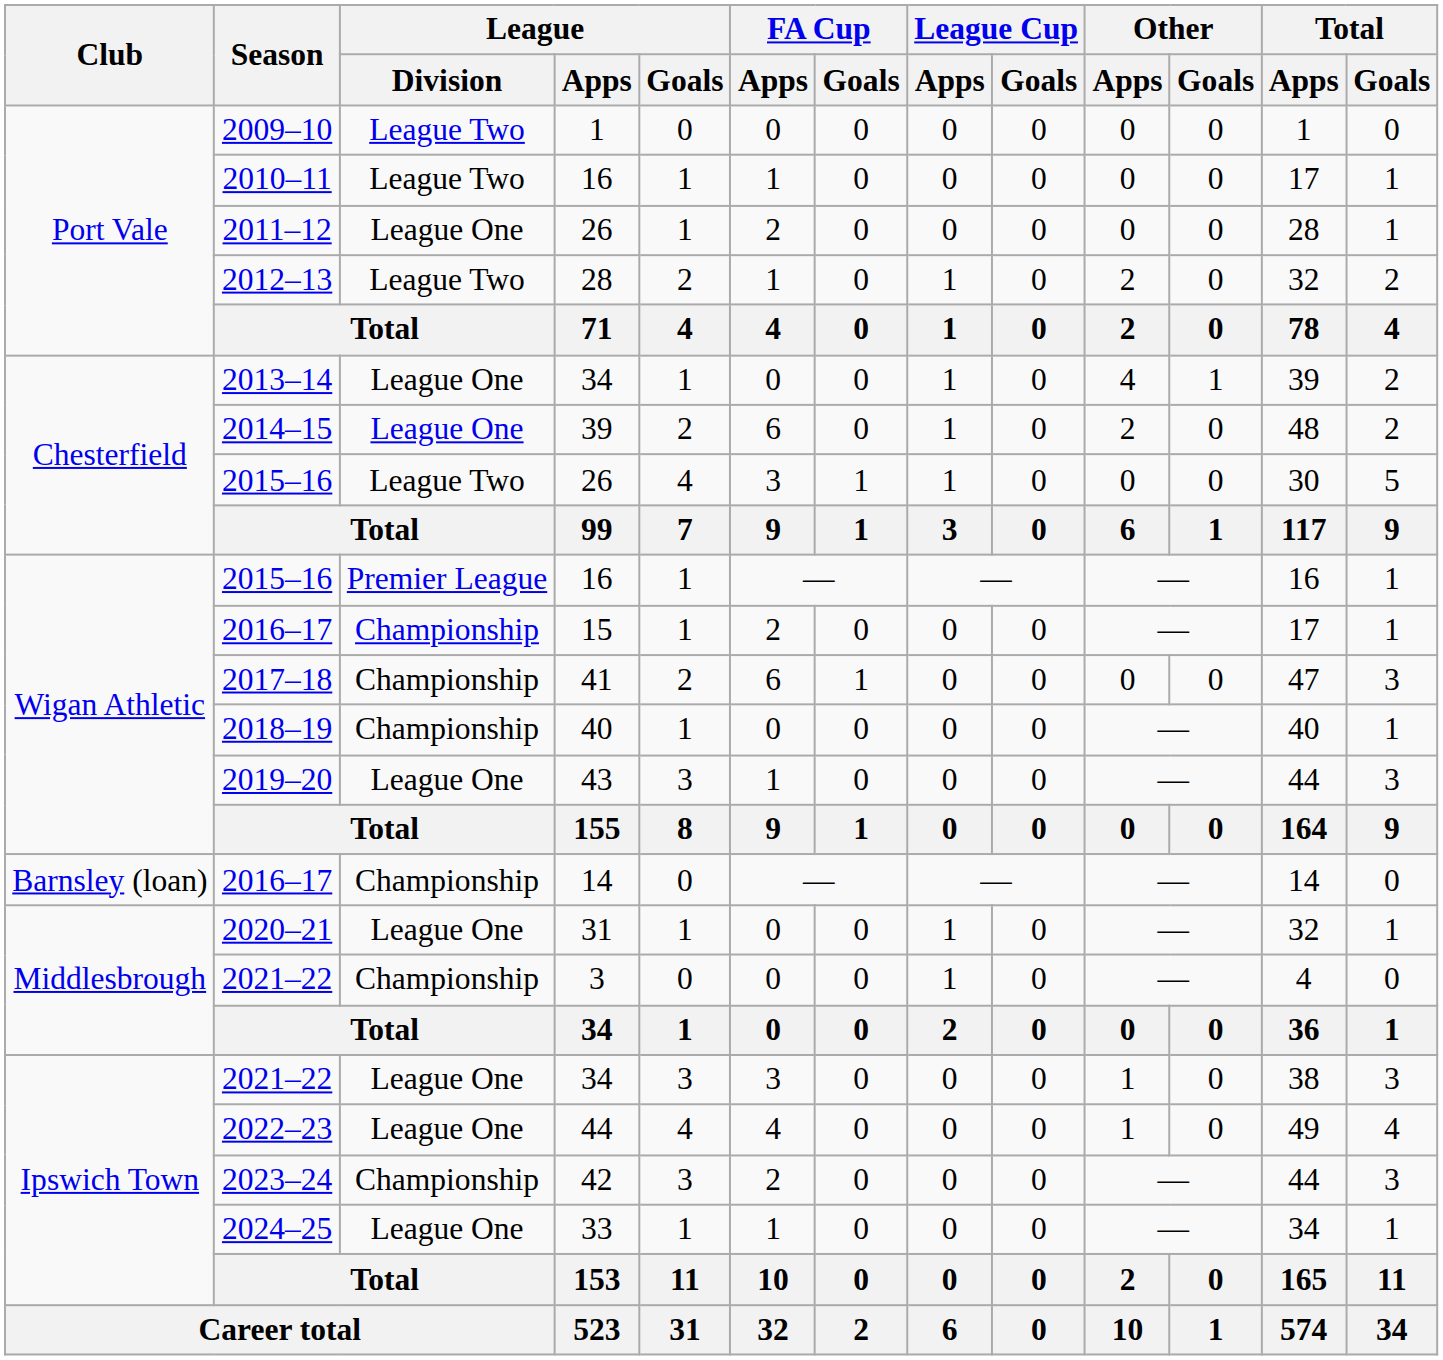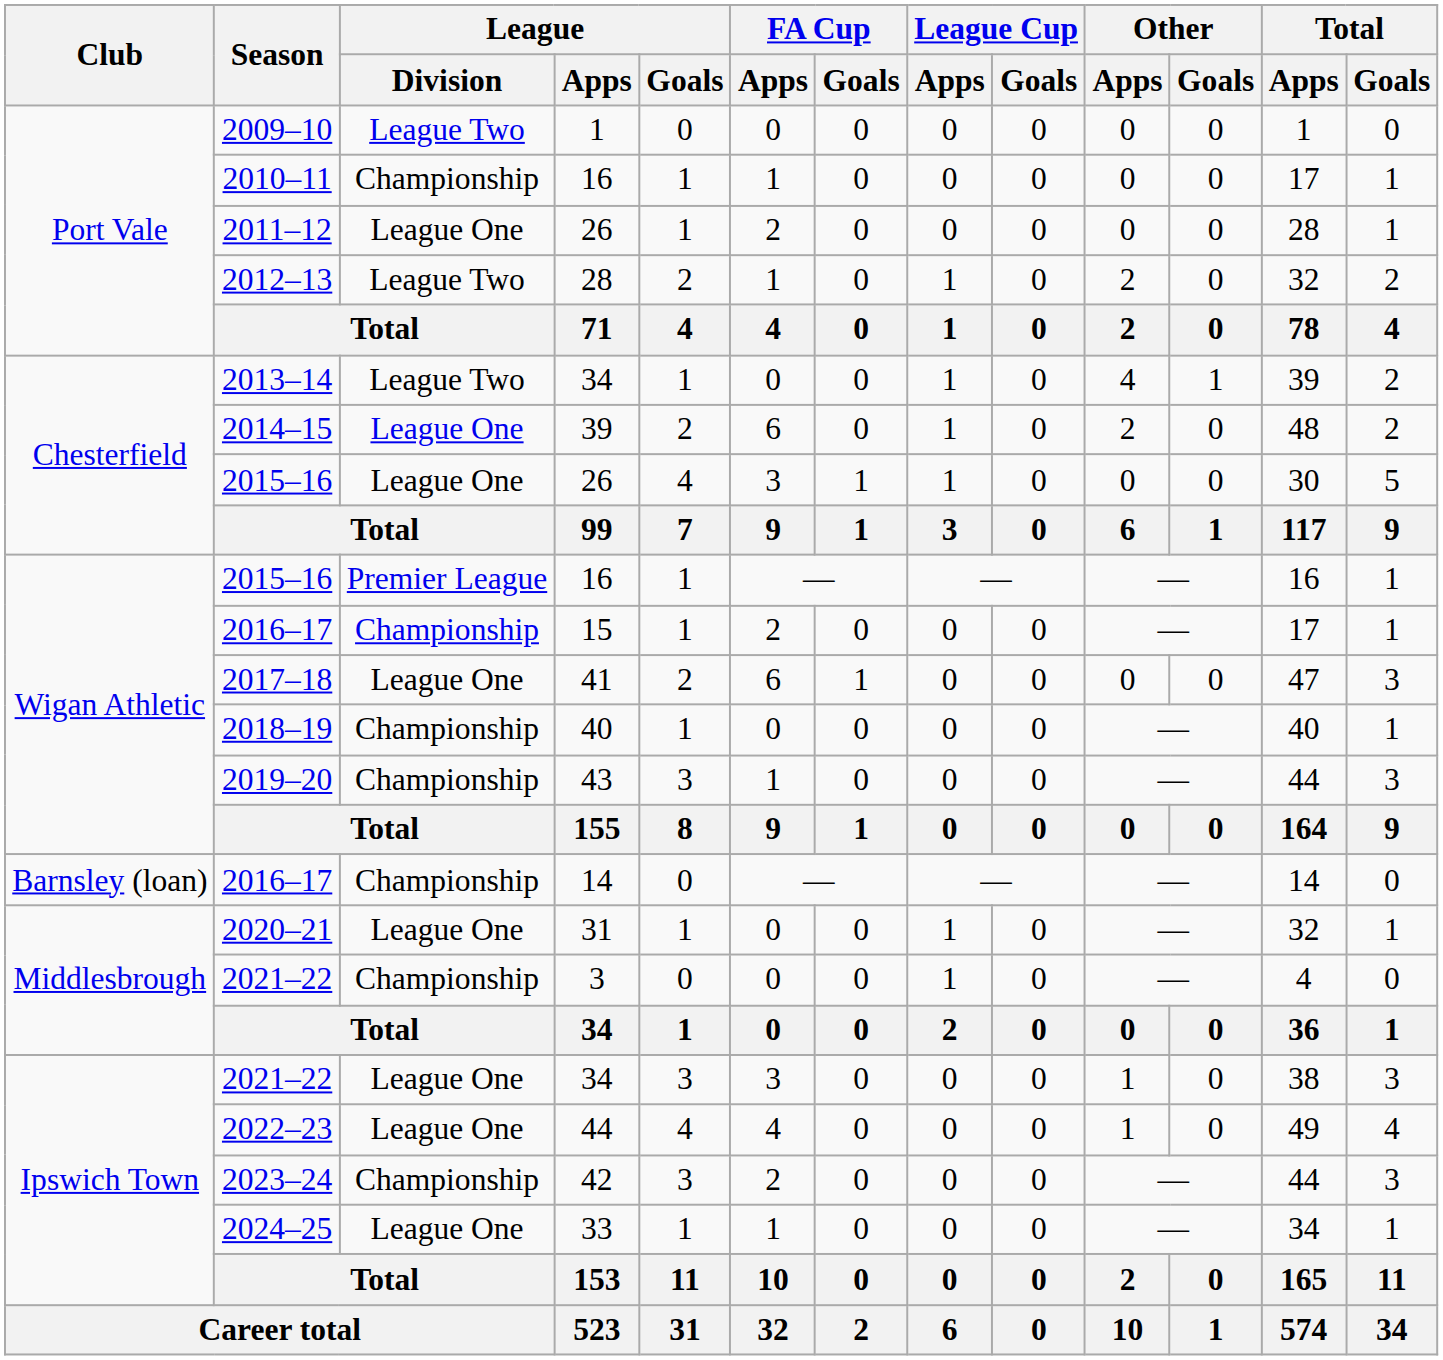2010–11 | League / Division: League Two -> Championship
2013–14 | League / Division: League One -> League Two
2015–16 / 26 | League / Division: League Two -> League One
2017–18 | League / Division: Championship -> League One
2019–20 | League / Division: League One -> Championship
